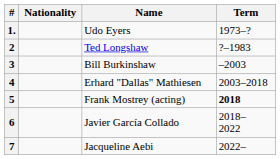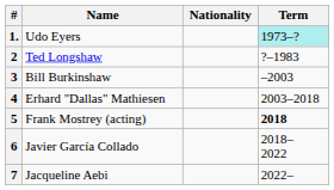columns swapped: Name <-> Nationality
1. | Term: no background -> paleturquoise background
